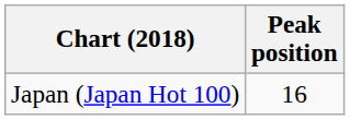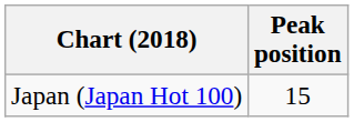Japan (Japan Hot 100) | Peak position: 16 -> 15
